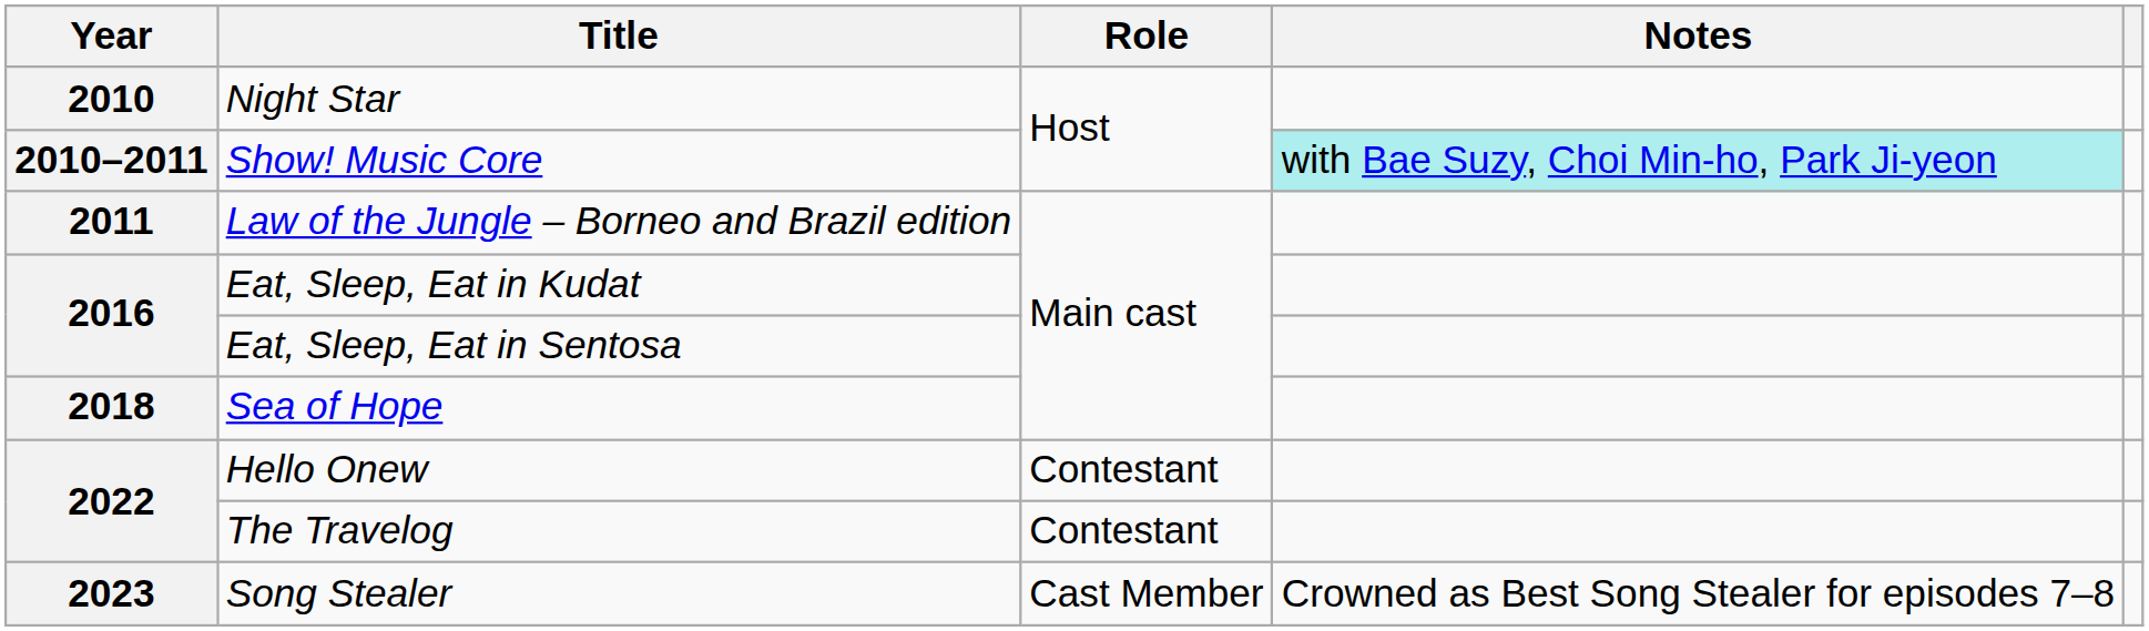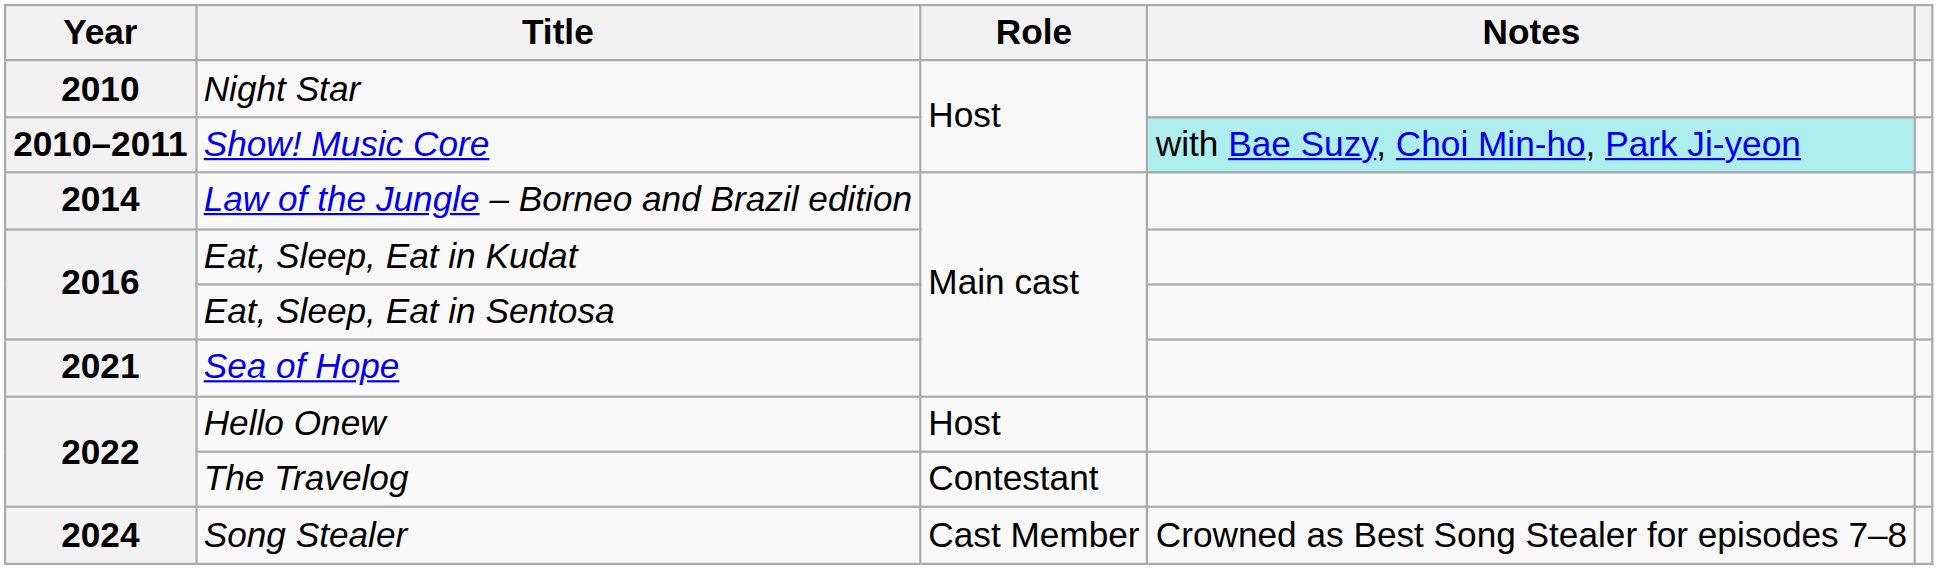Law of the Jungle – Borneo and Brazil edition | Year: 2011 -> 2014
Sea of Hope | Year: 2018 -> 2021
Hello Onew | Role: Contestant -> Host
Song Stealer | Year: 2023 -> 2024
